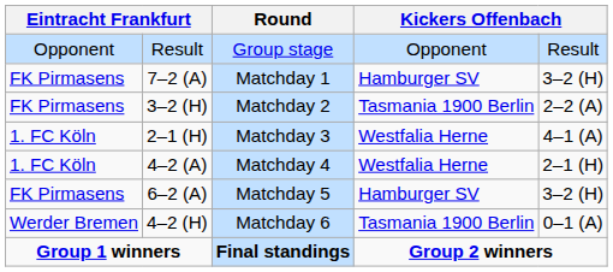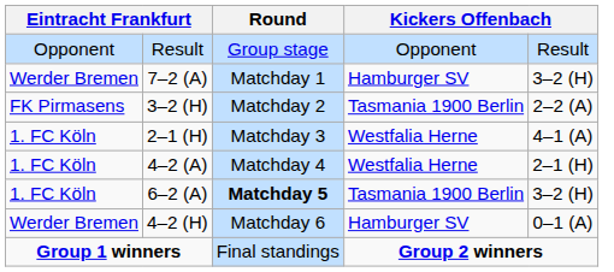7–2 (A) | column 1: FK Pirmasens -> Werder Bremen
6–2 (A) | column 1: FK Pirmasens -> 1. FC Köln
6–2 (A) | Round: normal -> bold
6–2 (A) | column 6: Hamburger SV -> Tasmania 1900 Berlin
4–2 (H) | column 6: Tasmania 1900 Berlin -> Hamburger SV
Group 1 winners | Round: bold -> normal
